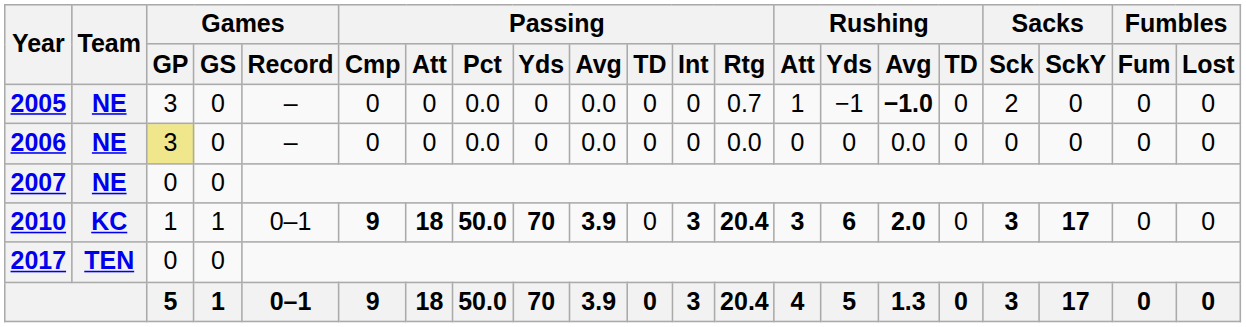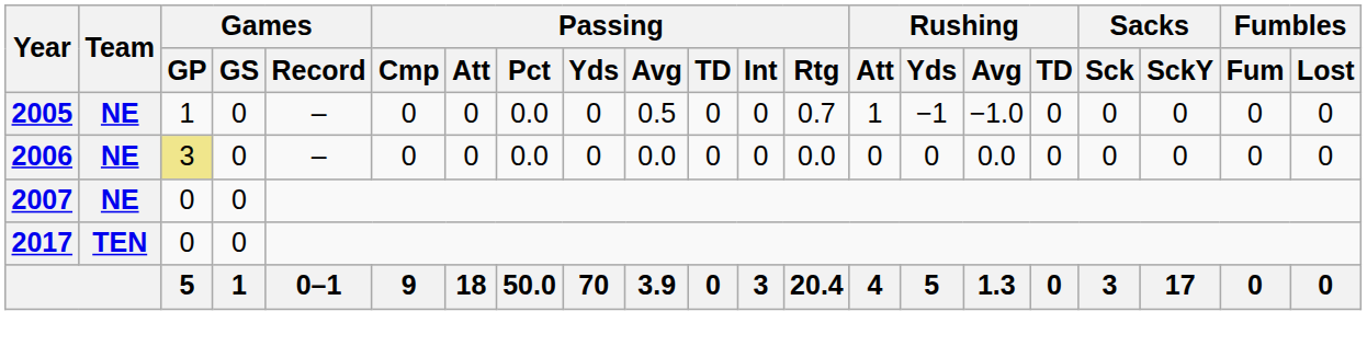2005 | Games / GP: 3 -> 1
2005 | Passing / Avg: 0.0 -> 0.5
2005 | Rushing / Avg: bold -> normal
2005 | Sacks / Sck: 2 -> 0
- row: 2010 | KC | 1 | 1 | 0–1 | 9 | 18 | 50.0 | 70 | 3.9 | 0 | 3 | 20.4 | 3 | 6 | 2.0 | 0 | 3 | 17 | 0 | 0
